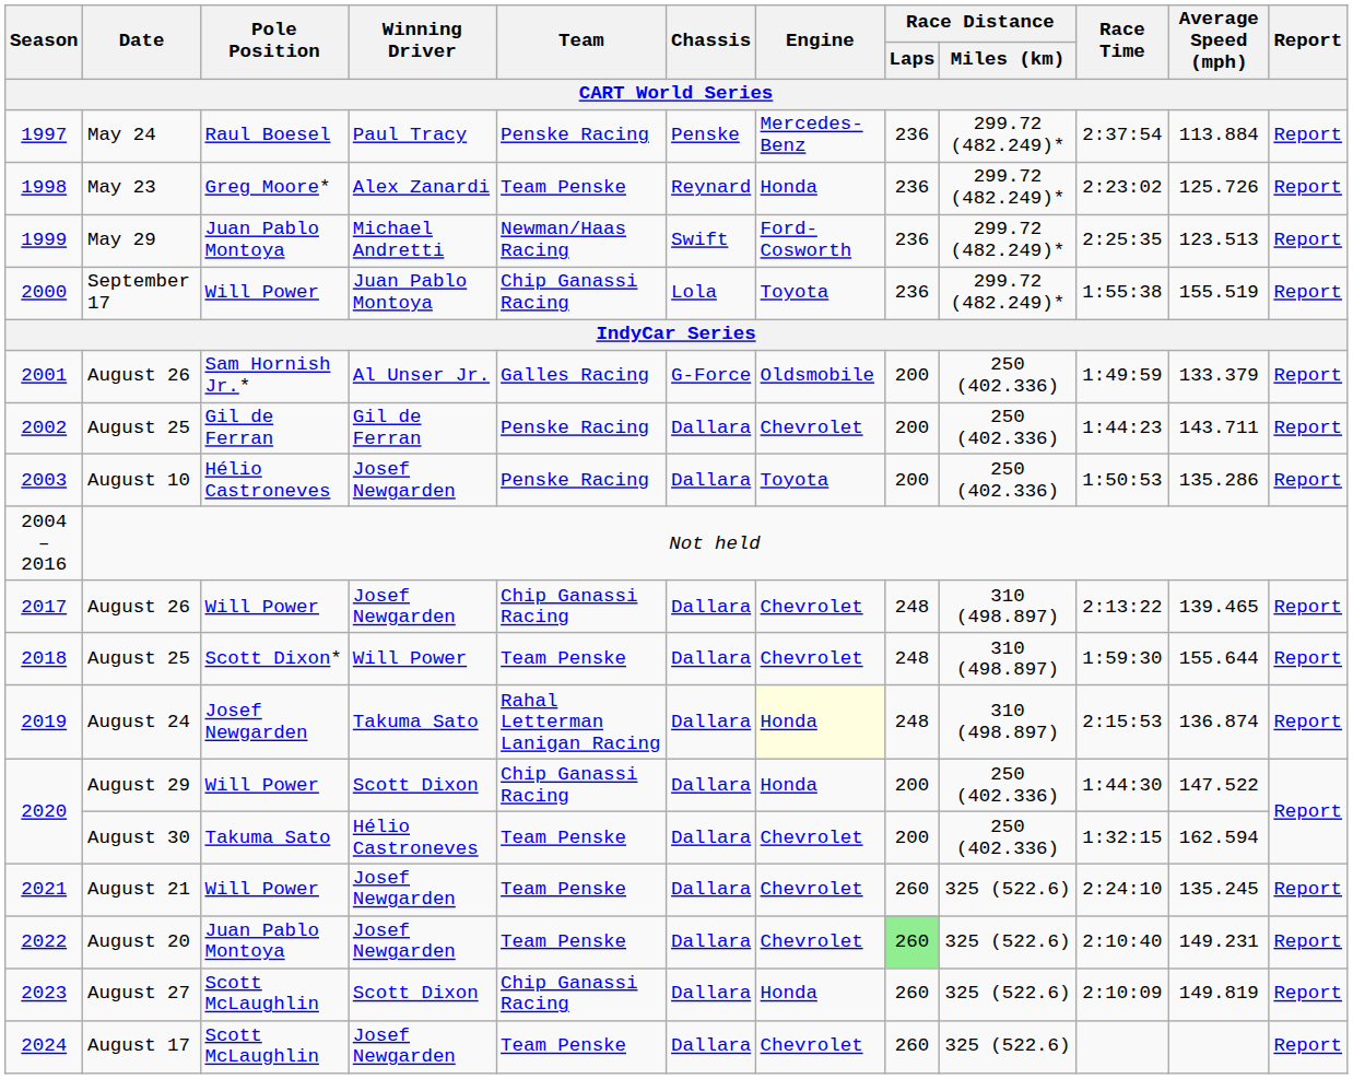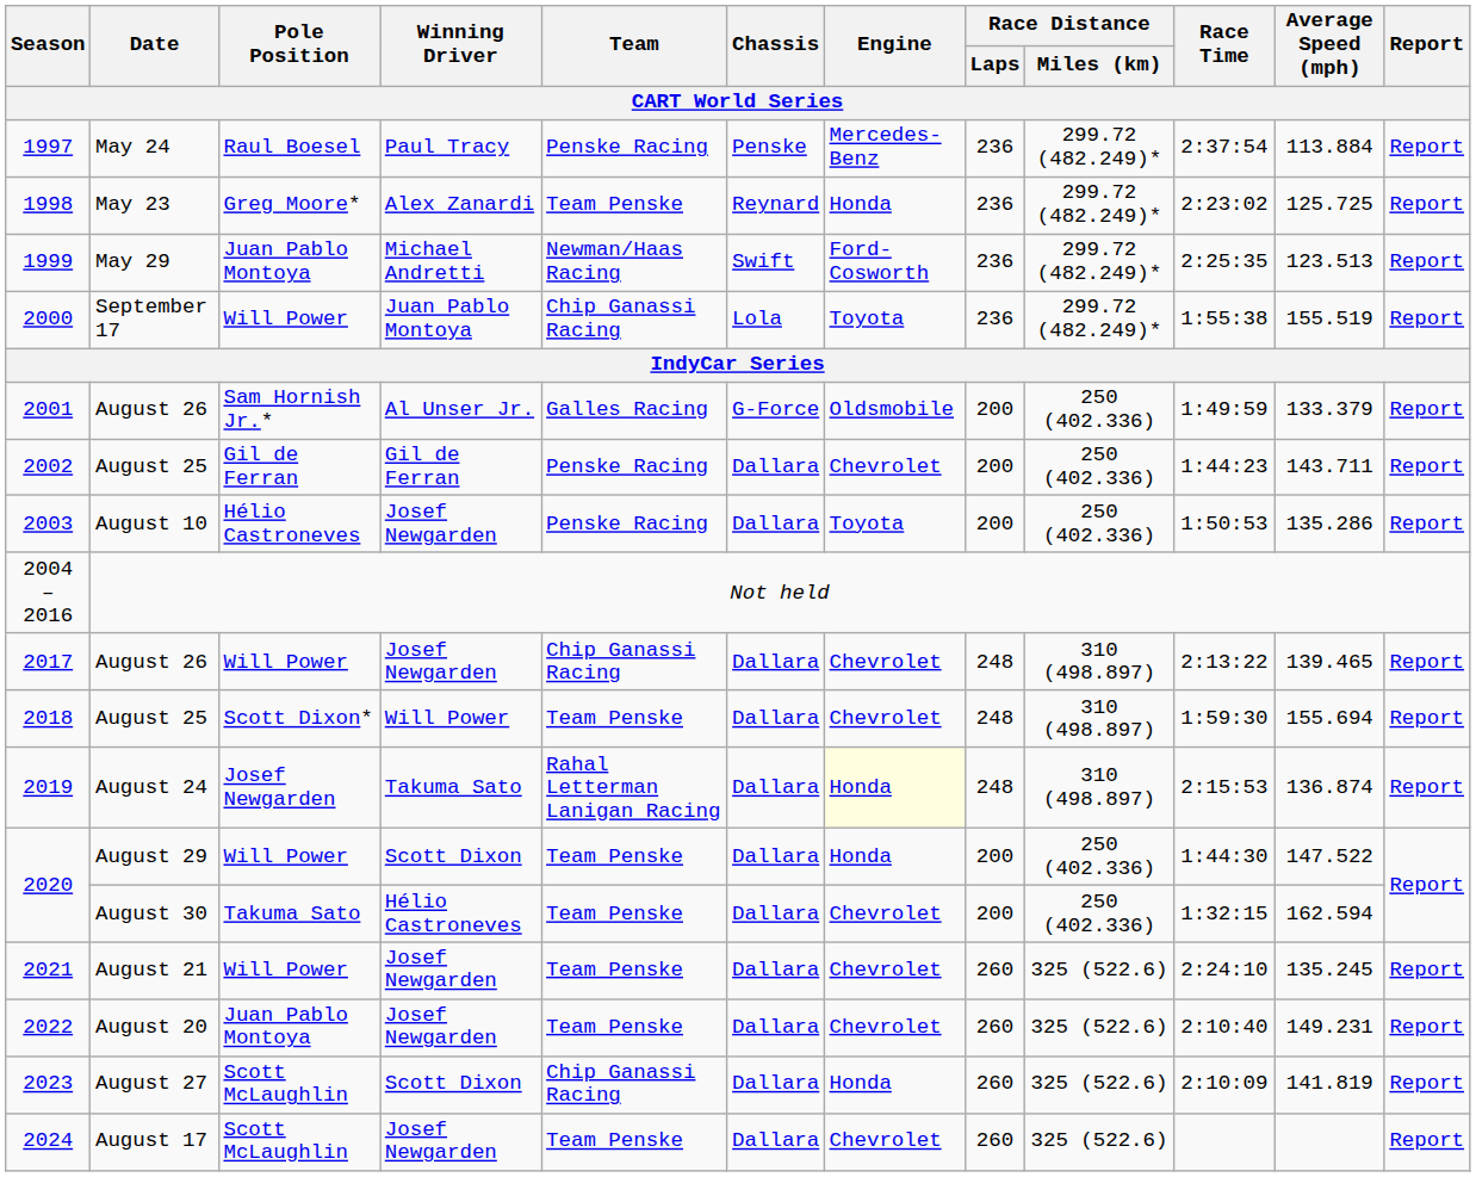1998 | Average Speed (mph): 125.726 -> 125.725
2018 | Average Speed (mph): 155.644 -> 155.694
2020 / August 29 | Team: Chip Ganassi Racing -> Team Penske
2022 | Race Distance / Laps: lightgreen background -> no background
2023 | Average Speed (mph): 149.819 -> 141.819
